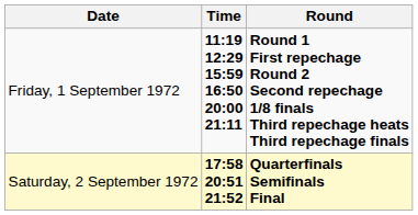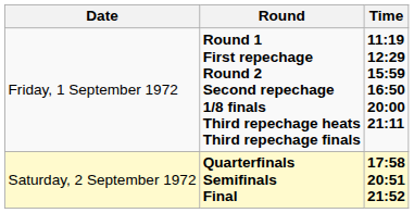columns swapped: Time <-> Round
